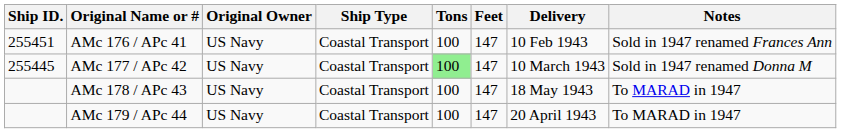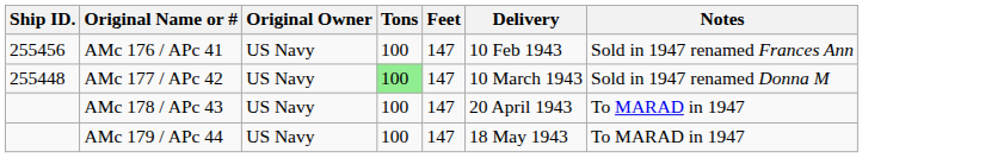- column: Ship Type | Coastal Transport | Coastal Transport | Coastal Transport | Coastal Transport
AMc 176 / APc 41 | Ship ID.: 255451 -> 255456
AMc 177 / APc 42 | Ship ID.: 255445 -> 255448
AMc 178 / APc 43 | Delivery: 18 May 1943 -> 20 April 1943
AMc 179 / APc 44 | Delivery: 20 April 1943 -> 18 May 1943
